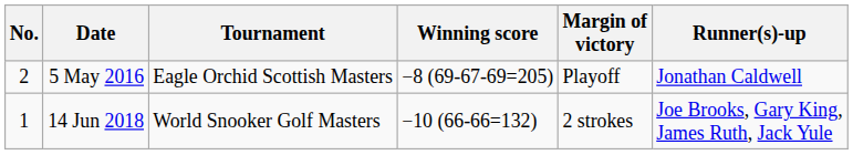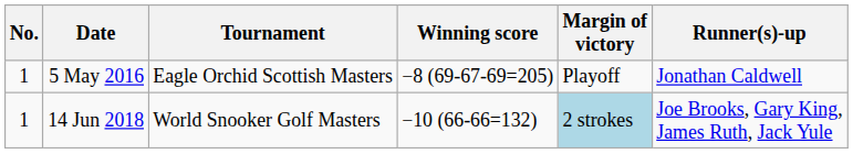5 May 2016 | No.: 2 -> 1
14 Jun 2018 | Margin of victory: no background -> lightblue background
